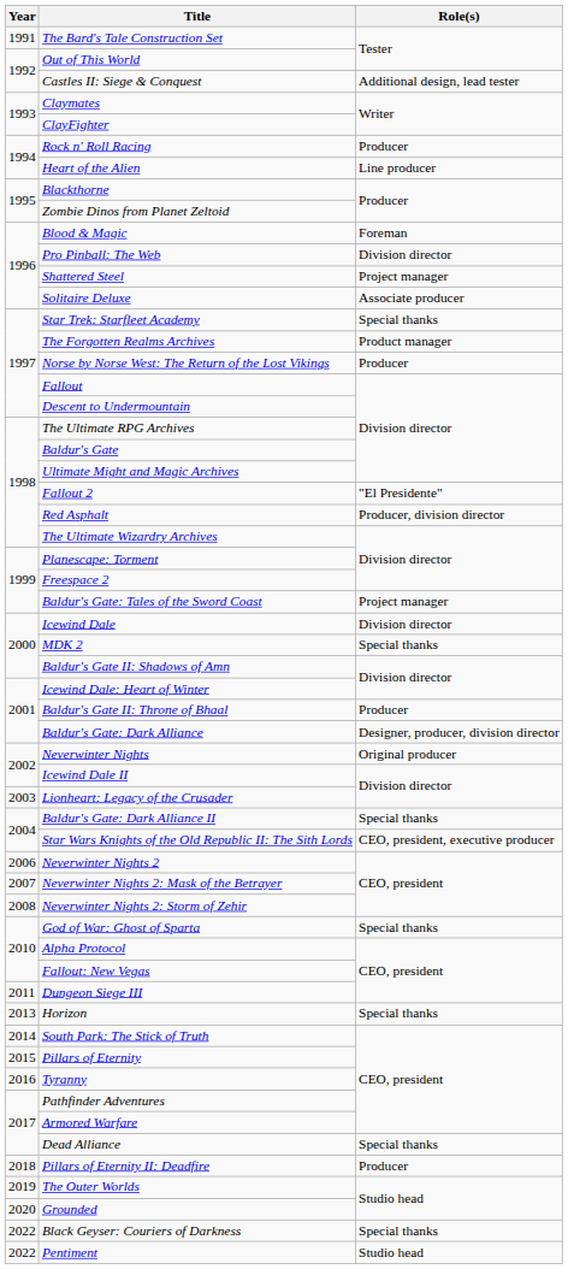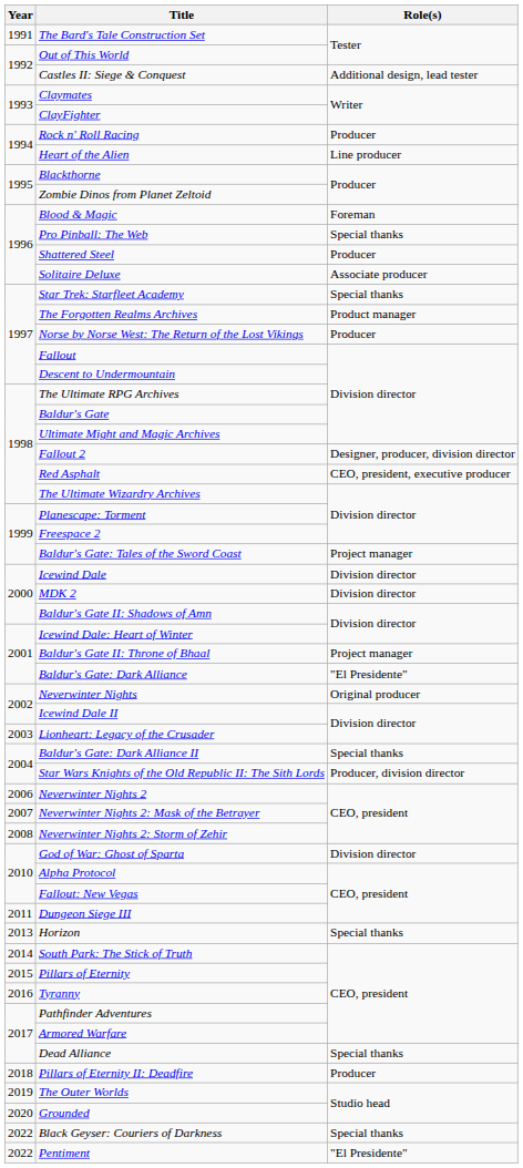Pro Pinball: The Web | Role(s): Division director -> Special thanks
Shattered Steel | Role(s): Project manager -> Producer
Fallout 2 | Role(s): "El Presidente" -> Designer, producer, division director
Red Asphalt | Role(s): Producer, division director -> CEO, president, executive producer
MDK 2 | Role(s): Special thanks -> Division director
Baldur's Gate II: Throne of Bhaal | Role(s): Producer -> Project manager
Baldur's Gate: Dark Alliance | Role(s): Designer, producer, division director -> "El Presidente"
Star Wars Knights of the Old Republic II: The Sith Lords | Role(s): CEO, president, executive producer -> Producer, division director
God of War: Ghost of Sparta | Role(s): Special thanks -> Division director
Pentiment | Role(s): Studio head -> "El Presidente"
